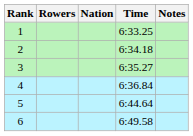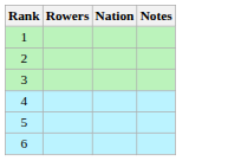- column: Time | 6:33.25 | 6:34.18 | 6:35.27 | 6:36.84 | 6:44.64 | 6:49.58
